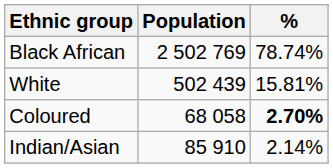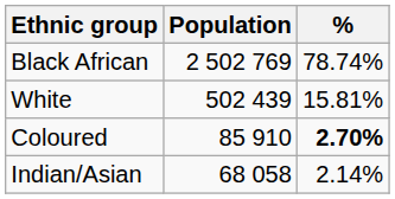Coloured | Population: 68 058 -> 85 910
Indian/Asian | Population: 85 910 -> 68 058
